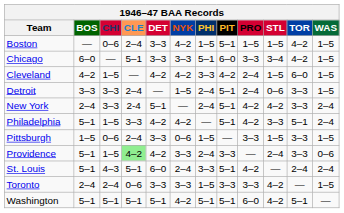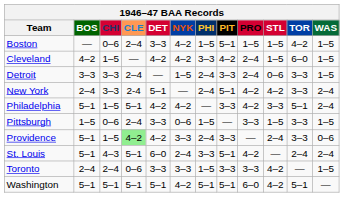- row: Chicago | 6–0 | — | 5–1 | 3–3 | 3–3 | 5–1 | 6–0 | 3–3 | 3–4 | 4–2 | 1–5
Detroit | PIT: 5–1 -> 3–3
Philadelphia | CLE: 3–3 -> 5–1
Philadelphia | PIT: 5–1 -> 3–3
